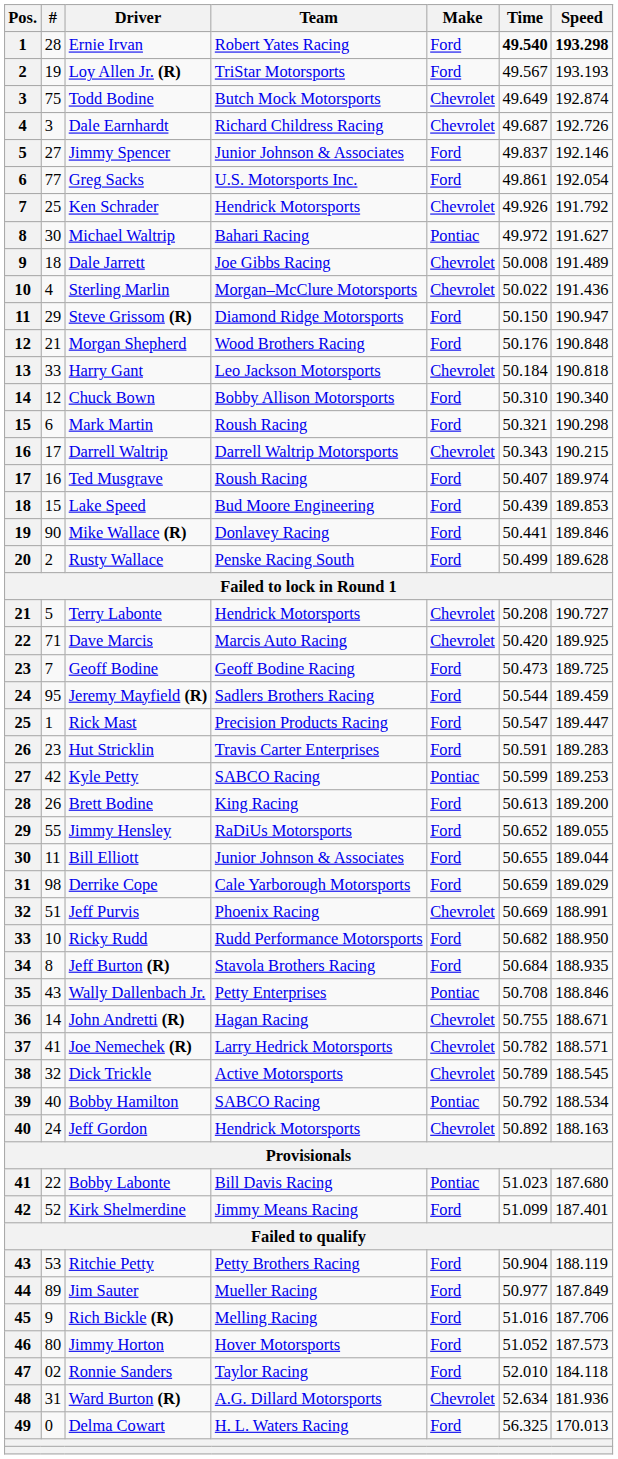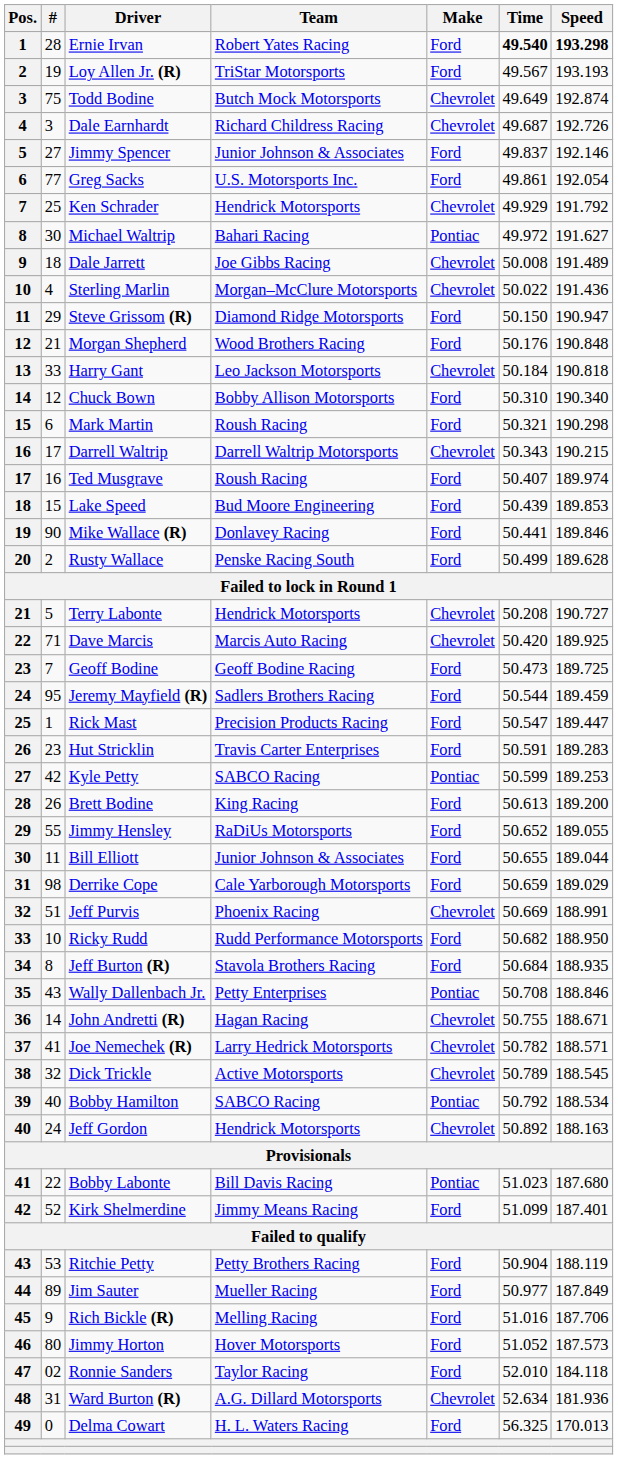Ken Schrader | Time: 49.926 -> 49.929
